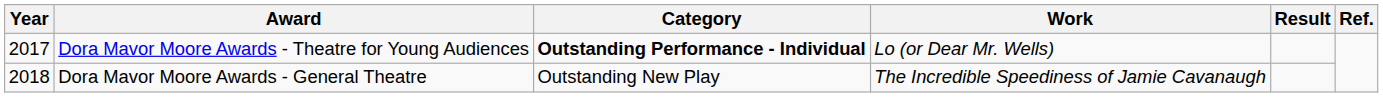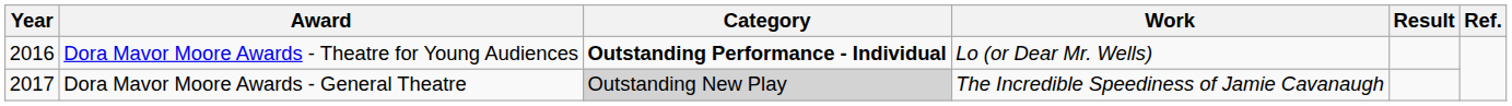Dora Mavor Moore Awards - Theatre for Young Audiences | Year: 2017 -> 2016
Dora Mavor Moore Awards - General Theatre | Year: 2018 -> 2017
Dora Mavor Moore Awards - General Theatre | Category: no background -> lightgrey background
